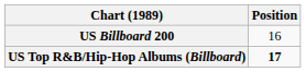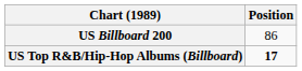US Billboard 200 | Position: 16 -> 86
